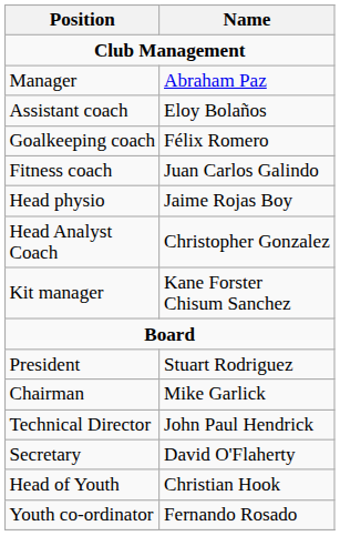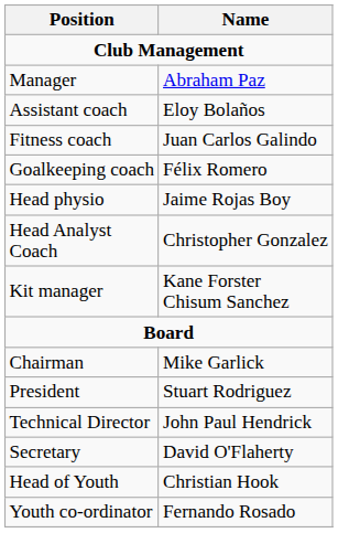rows swapped: Fitness coach <-> Goalkeeping coach
rows swapped: Chairman <-> President
